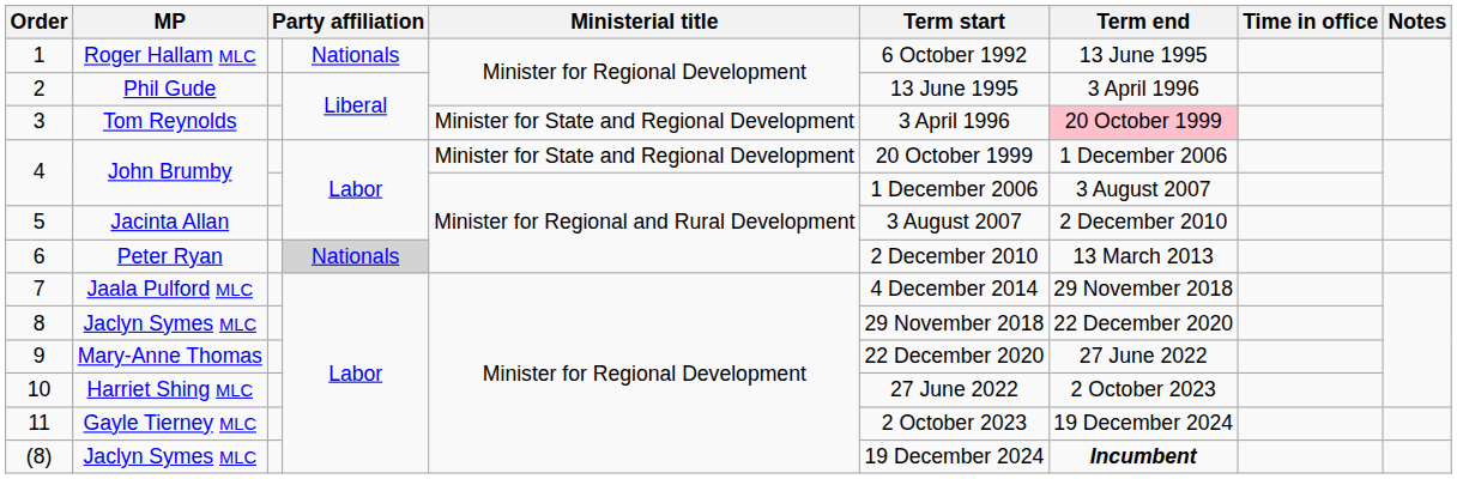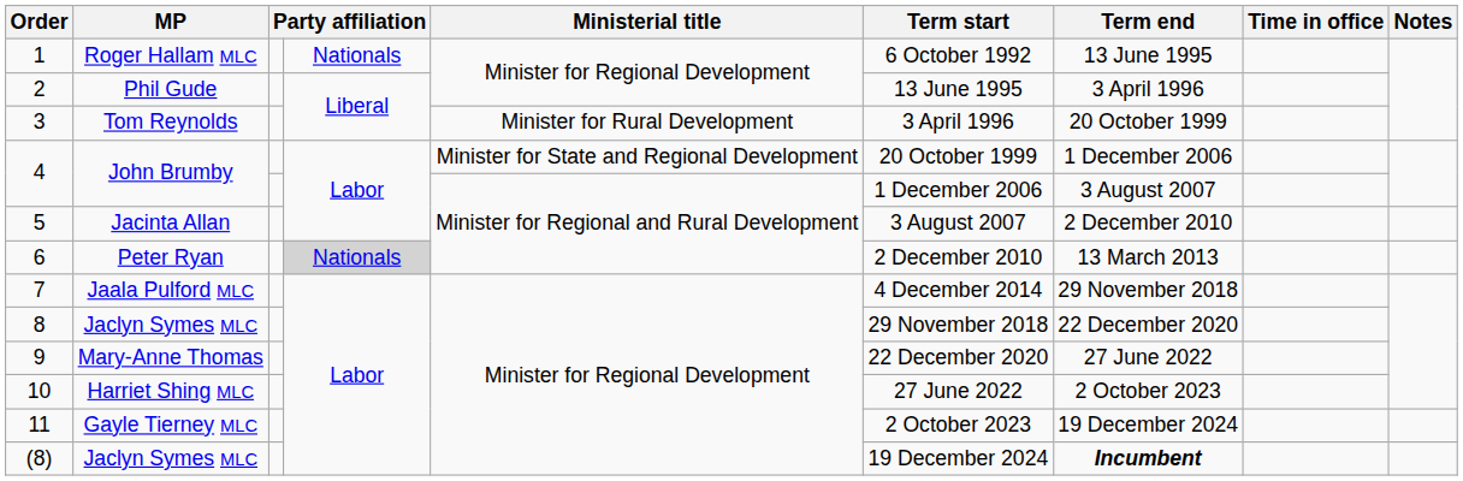3 | Ministerial title: Minister for State and Regional Development -> Minister for Rural Development
3 | Term end: pink background -> no background
